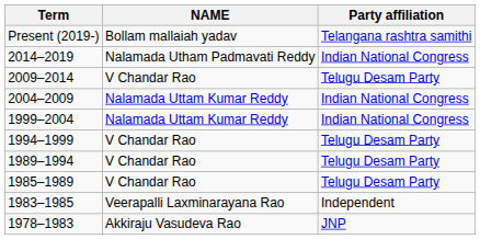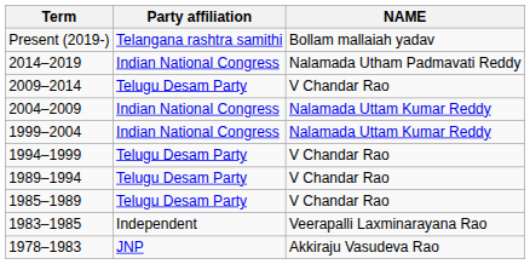columns swapped: NAME <-> Party affiliation
